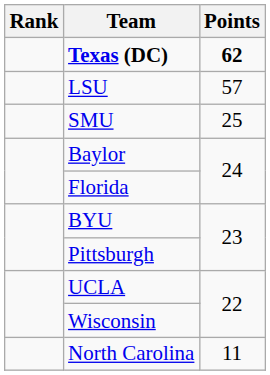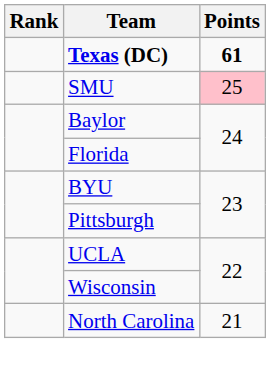Texas (DC) | Points: 62 -> 61
- row: LSU | 57
SMU | Points: no background -> pink background
North Carolina | Points: 11 -> 21
